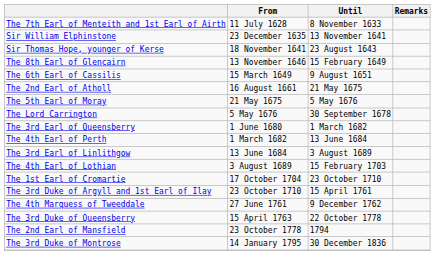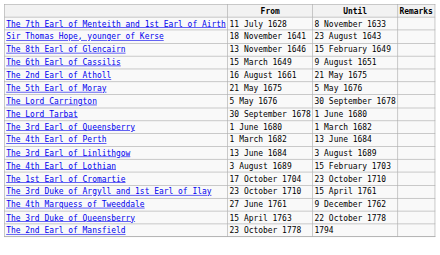- row: Sir William Elphinstone | 23 December 1635 | 13 November 1641
+ row: The Lord Tarbat | 30 September 1678 | 1 June 1680
- row: The 3rd Duke of Montrose | 14 January 1795 | 30 December 1836
